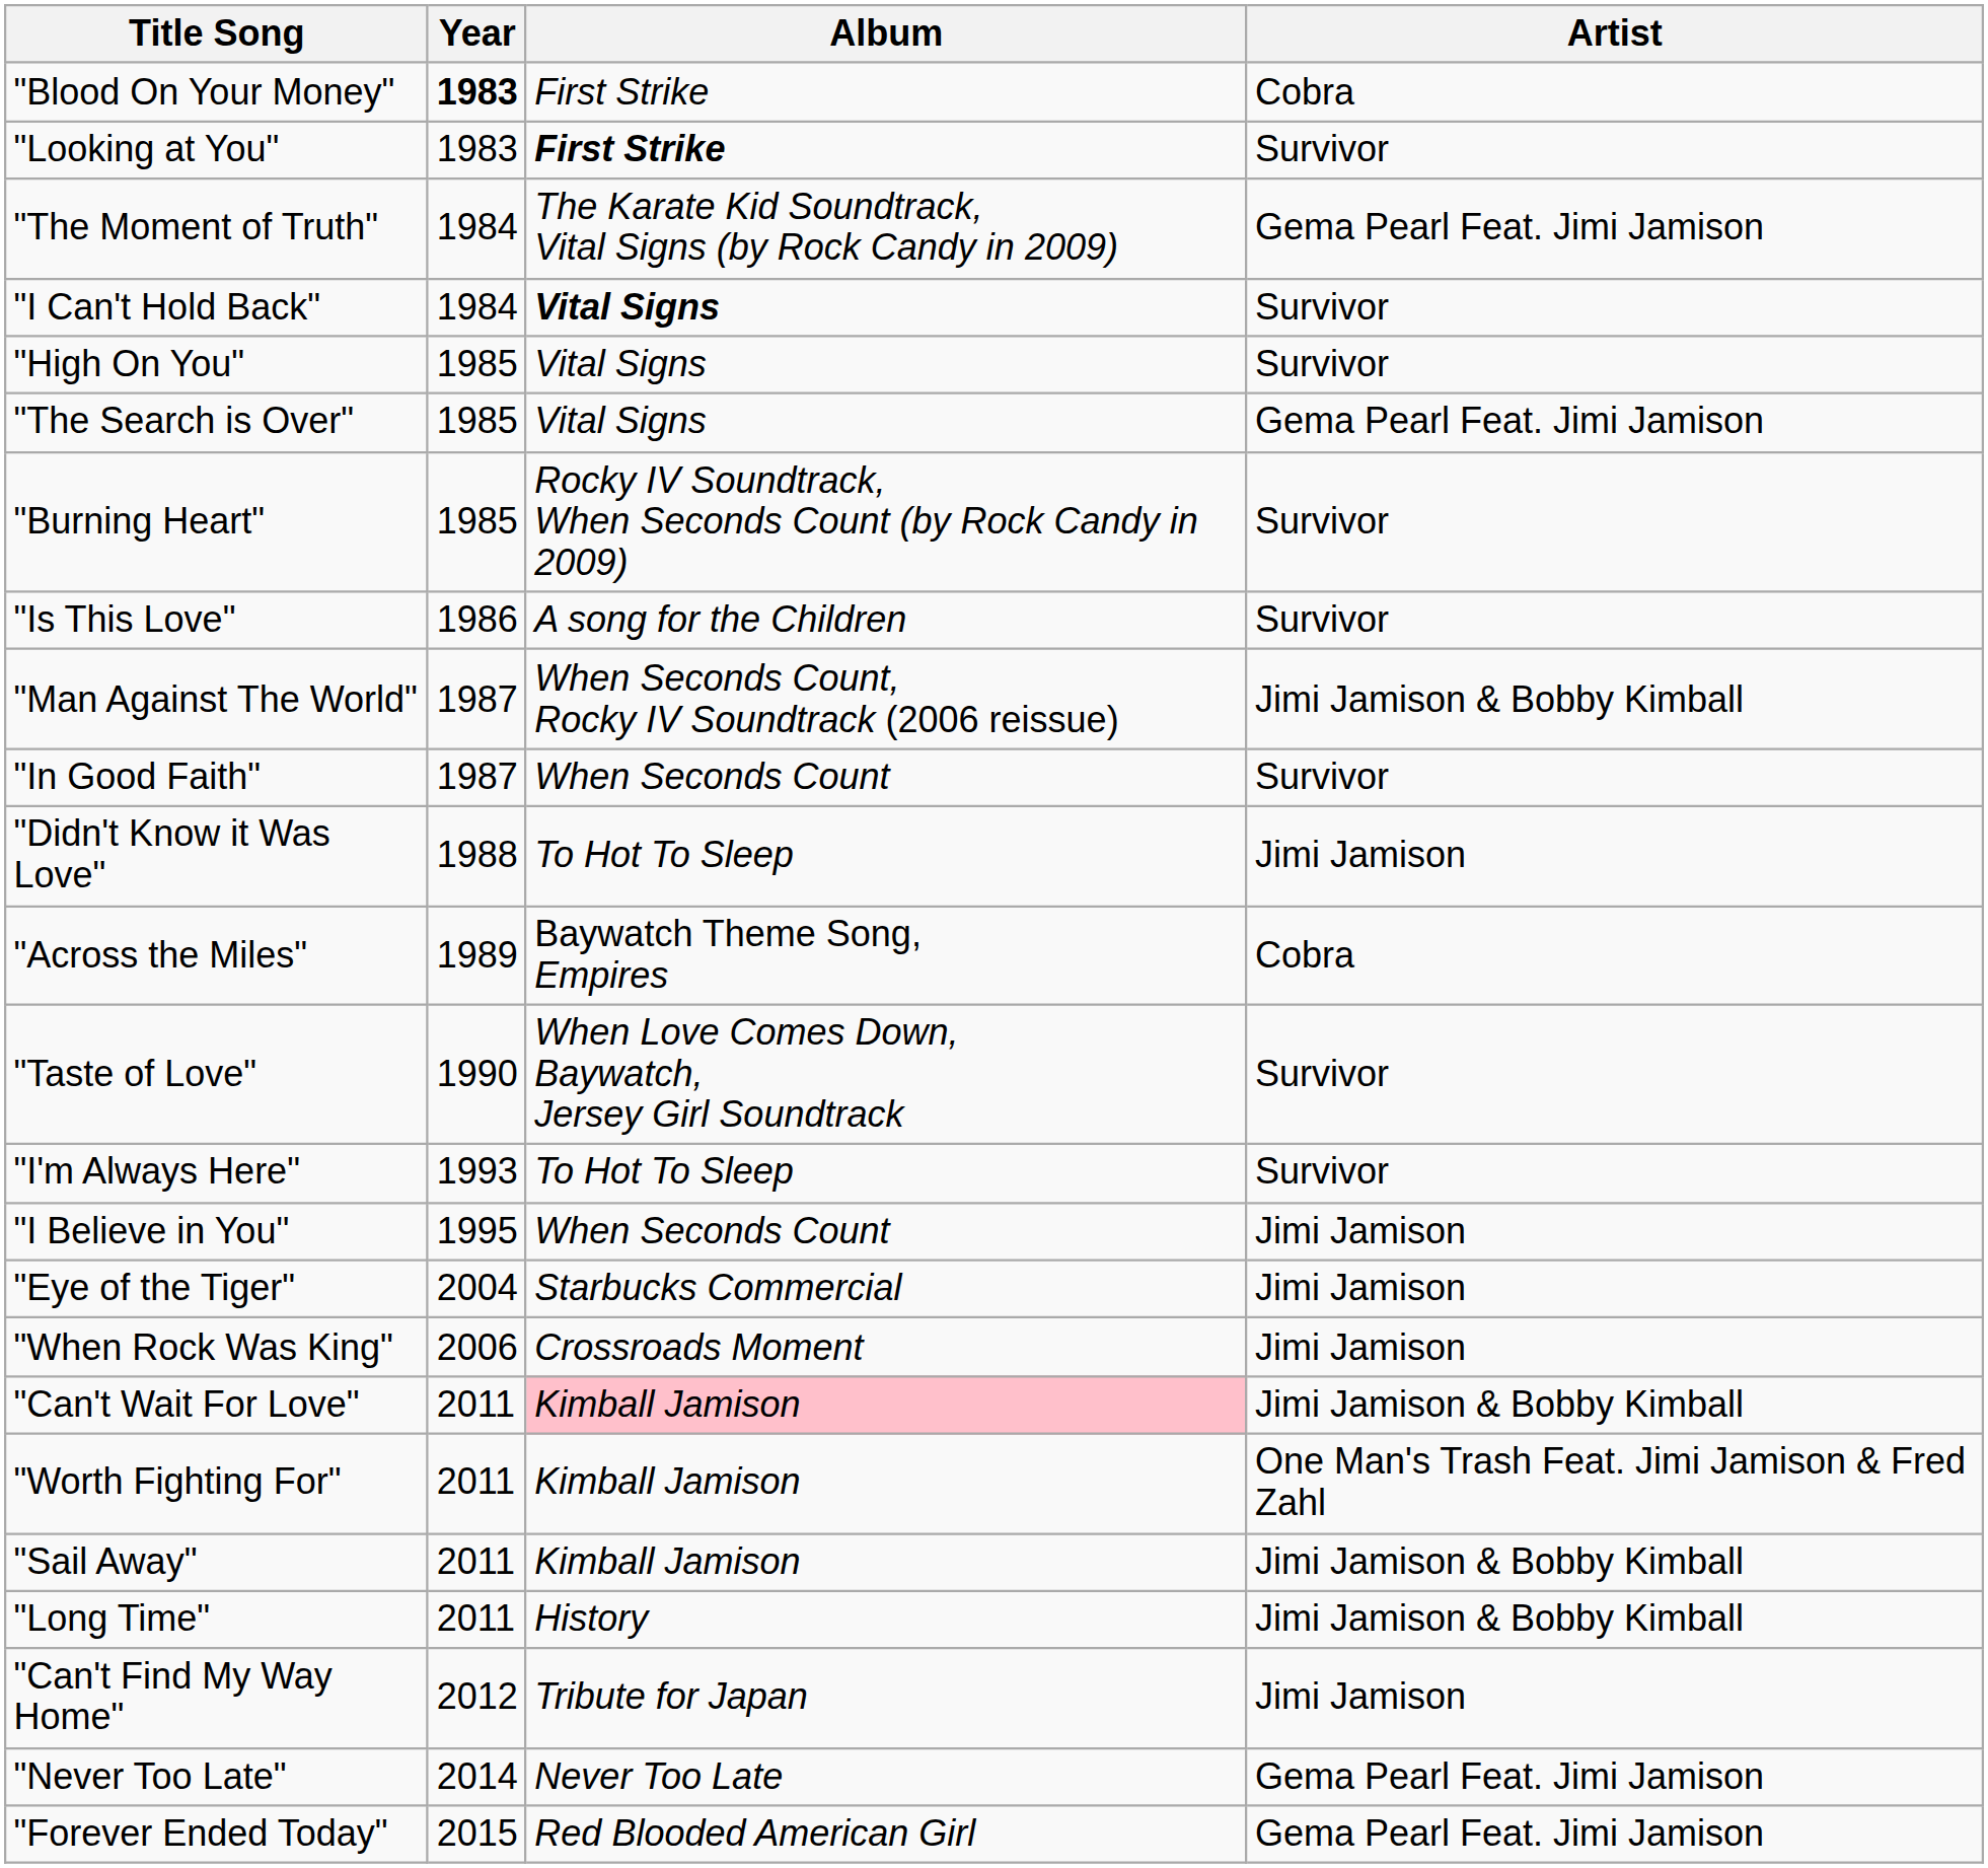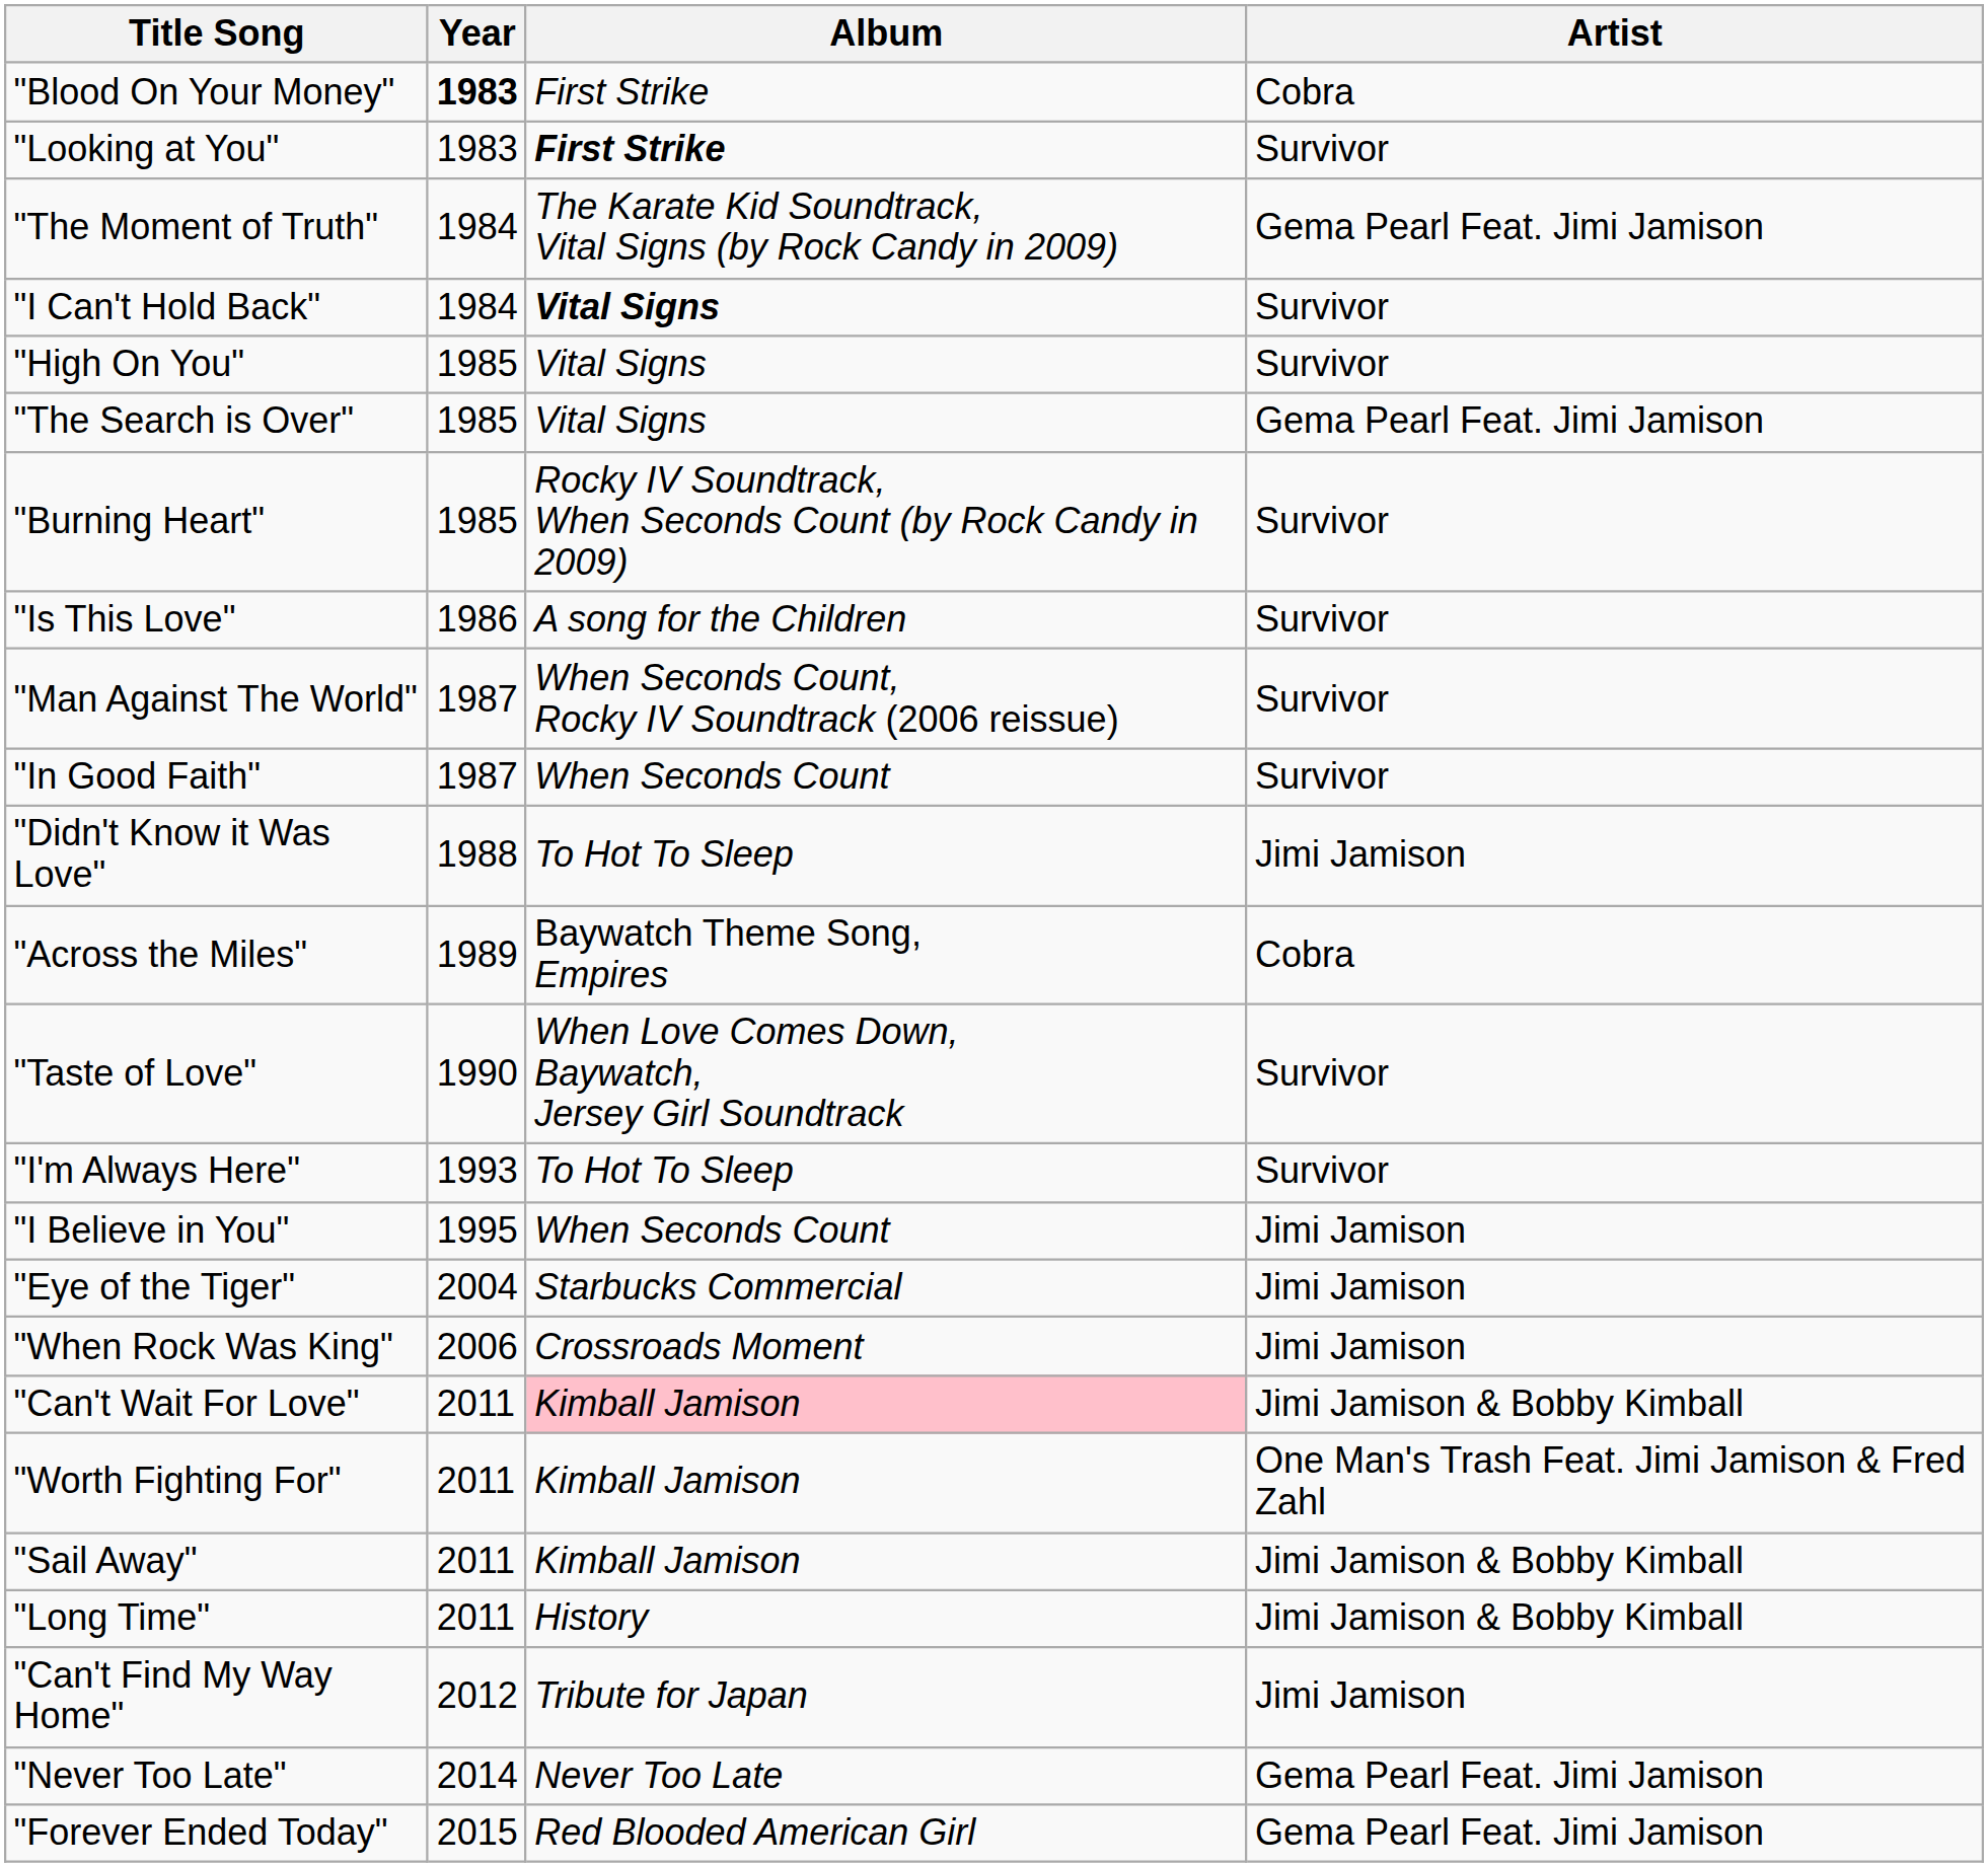"Man Against The World" | Artist: Jimi Jamison & Bobby Kimball -> Survivor
